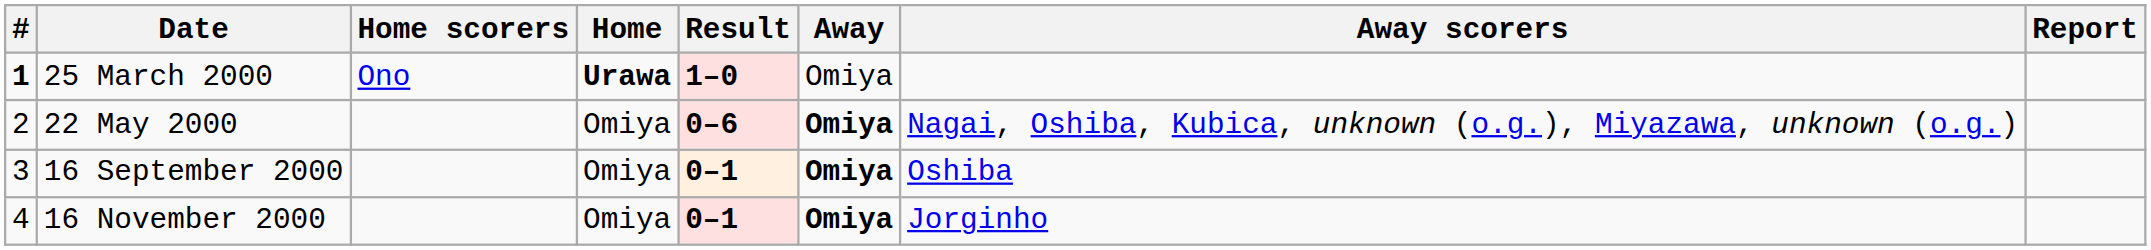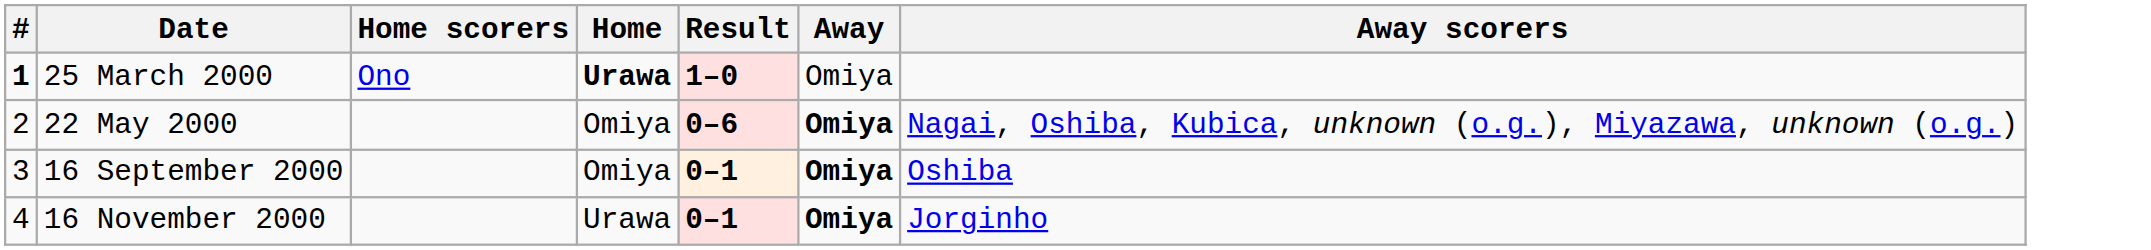- column: Report
16 November 2000 | Home: Omiya -> Urawa
